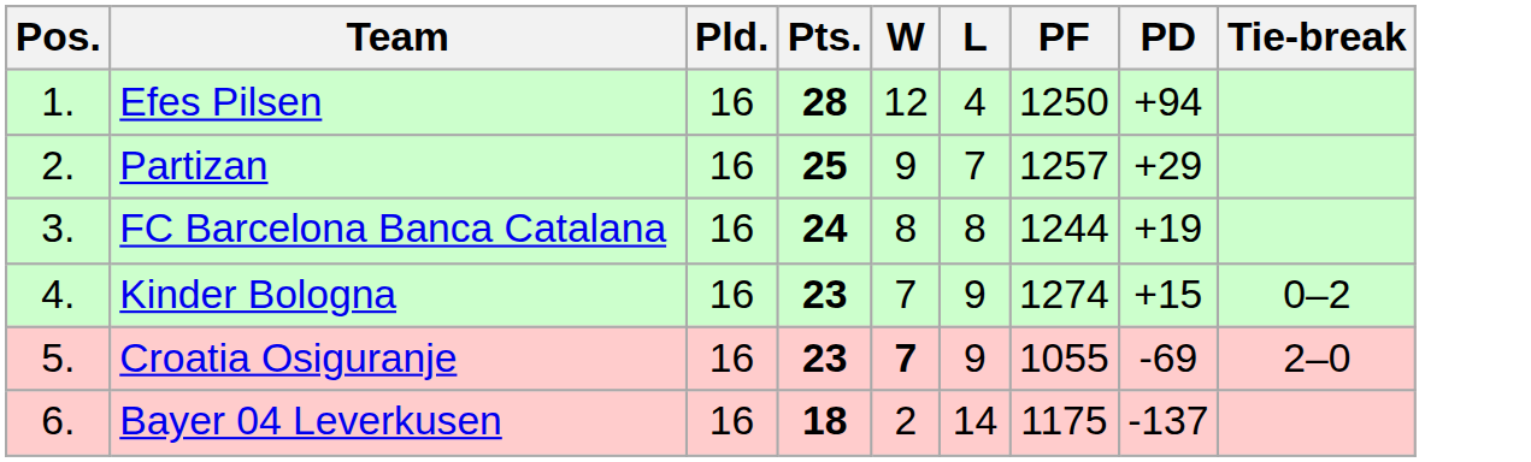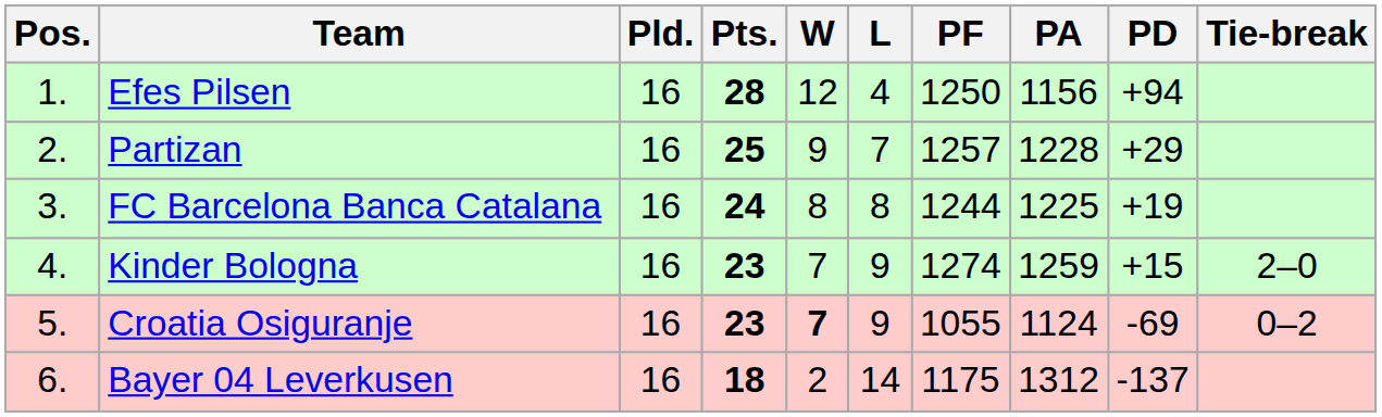+ column: PA | 1156 | 1228 | 1225 | 1259 | 1124 | 1312
Kinder Bologna | Tie-break: 0–2 -> 2–0
Croatia Osiguranje | Tie-break: 2–0 -> 0–2
